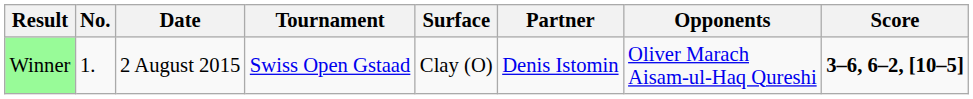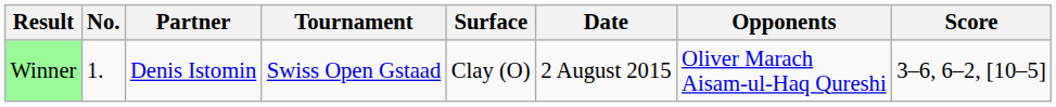columns swapped: Date <-> Partner
Winner | Score: bold -> normal
